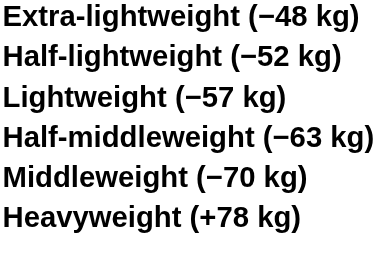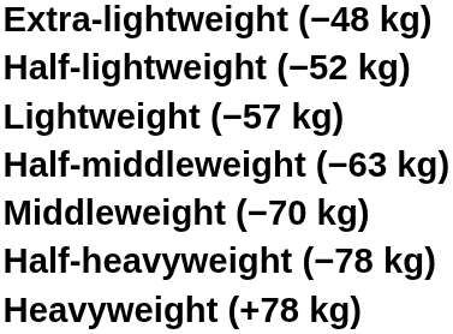+ row: Half-heavyweight (−78 kg)
